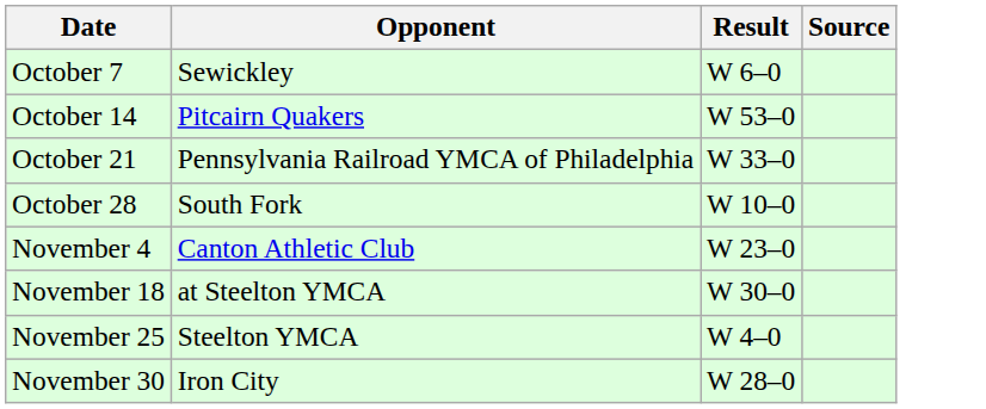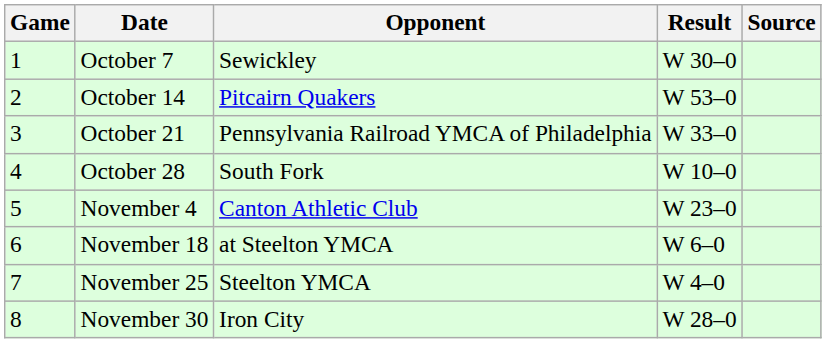+ column: Game | 1 | 2 | 3 | 4 | 5 | 6 | 7 | 8
October 7 | Result: W 6–0 -> W 30–0
November 18 | Result: W 30–0 -> W 6–0
